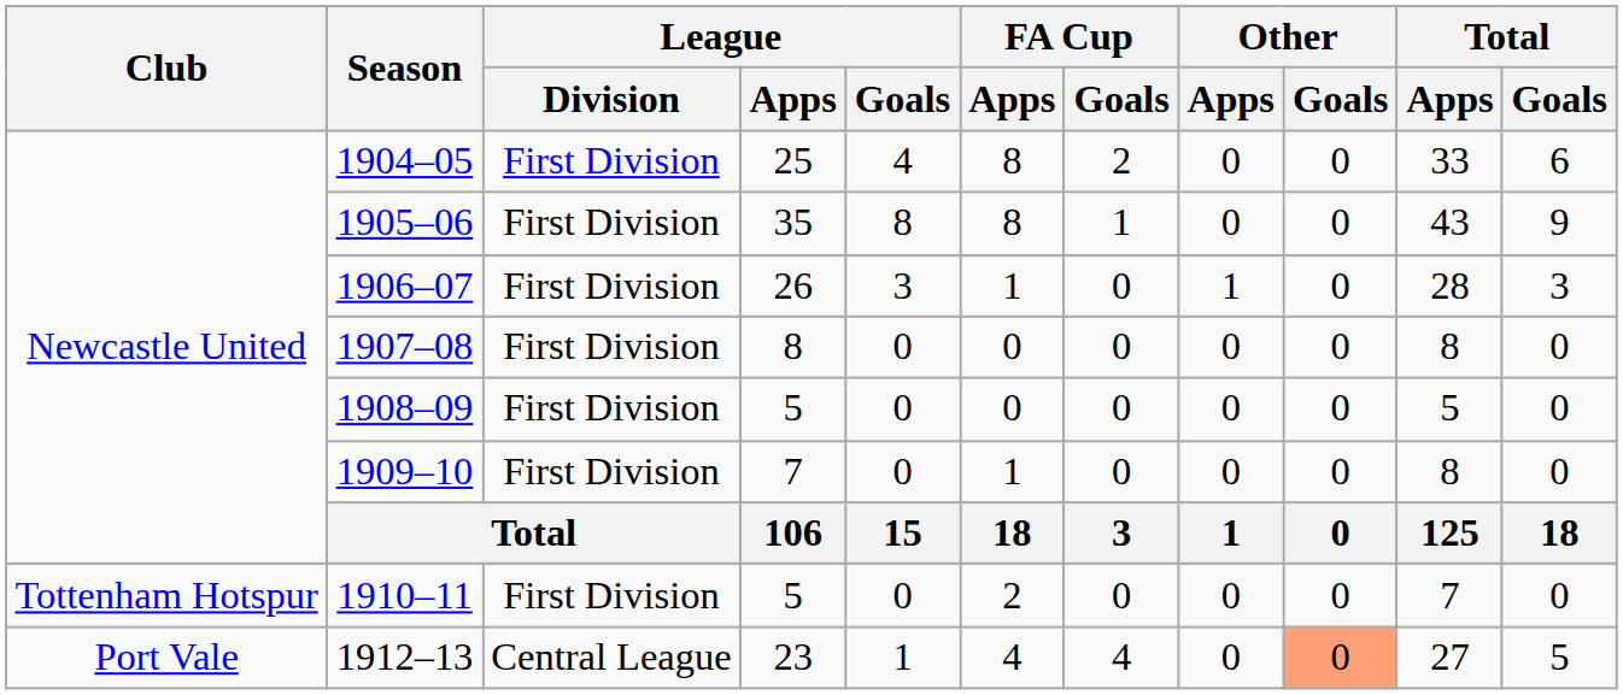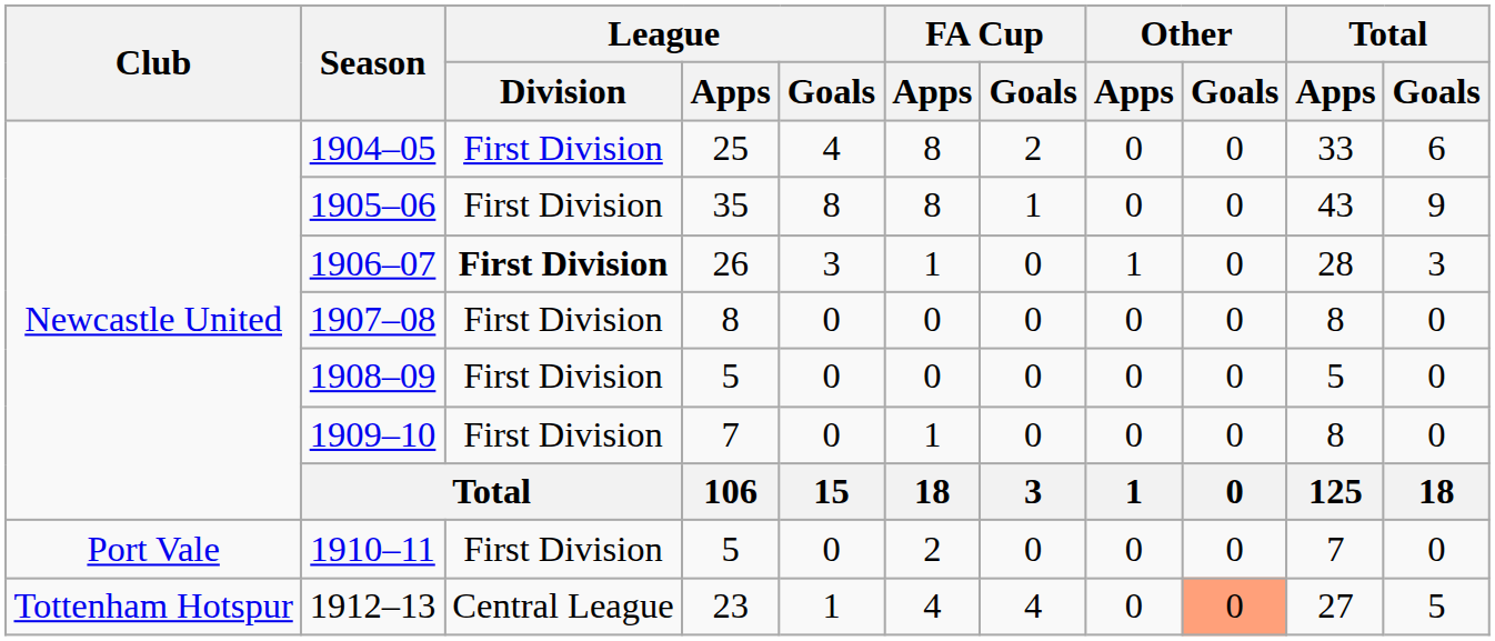1906–07 | League / Division: normal -> bold
1910–11 | Club: Tottenham Hotspur -> Port Vale
1912–13 | Club: Port Vale -> Tottenham Hotspur
